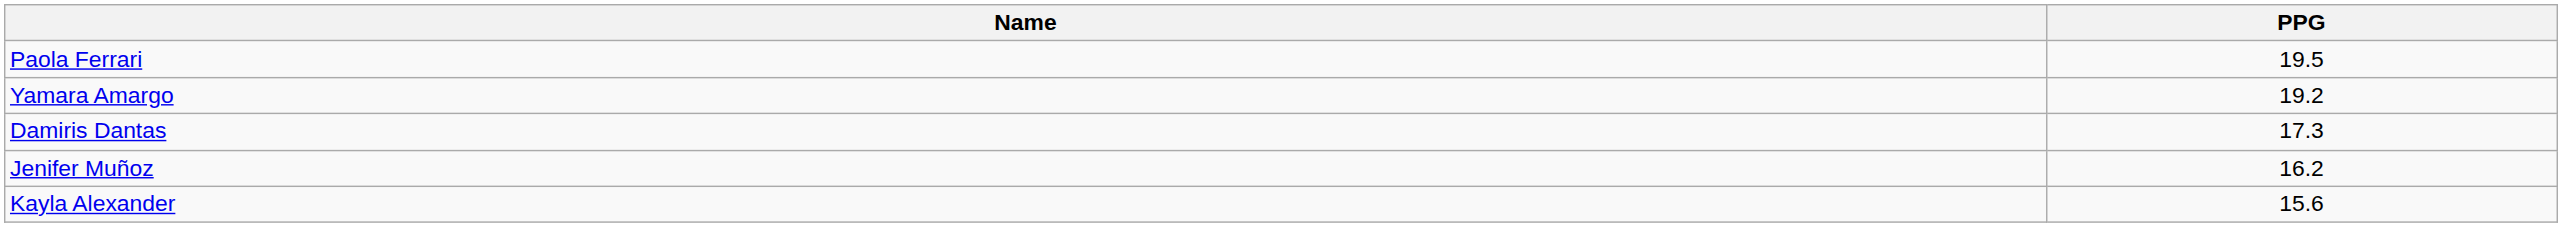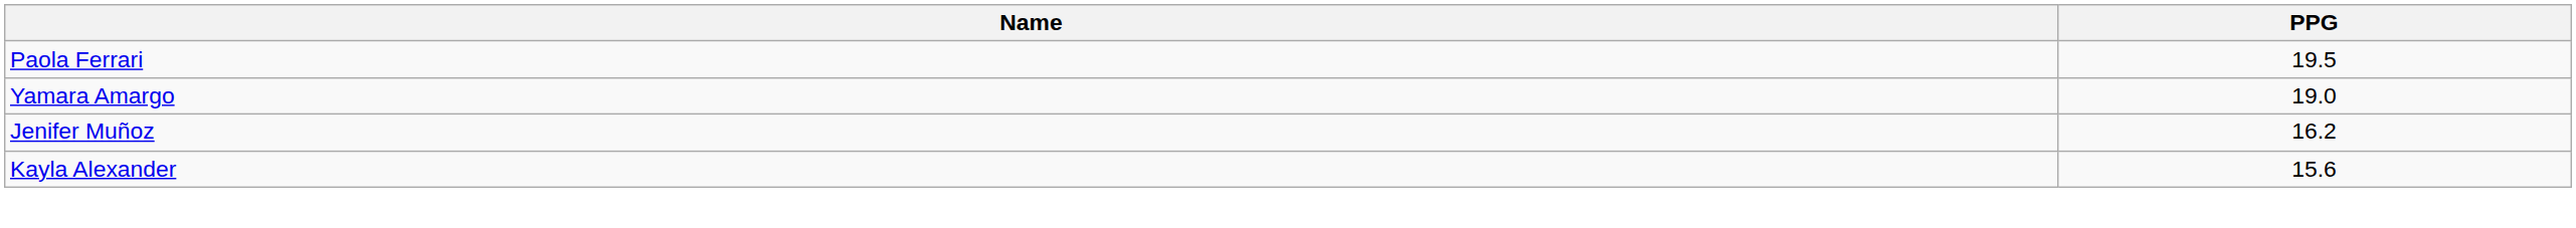Yamara Amargo | PPG: 19.2 -> 19.0
- row: Damiris Dantas | 17.3
